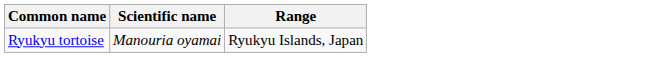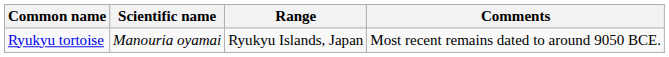+ column: Comments | Most recent remains dated to around 9050 BCE.
